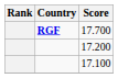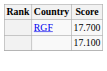17.700 | Country: bold -> normal
- row: 17.200
